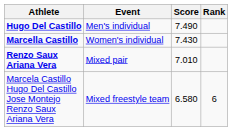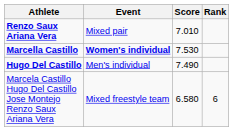rows swapped: Hugo Del Castillo <-> Renzo Saux Ariana Vera
Marcella Castillo | Event: normal -> bold
Marcella Castillo | Score: 7.430 -> 7.530
